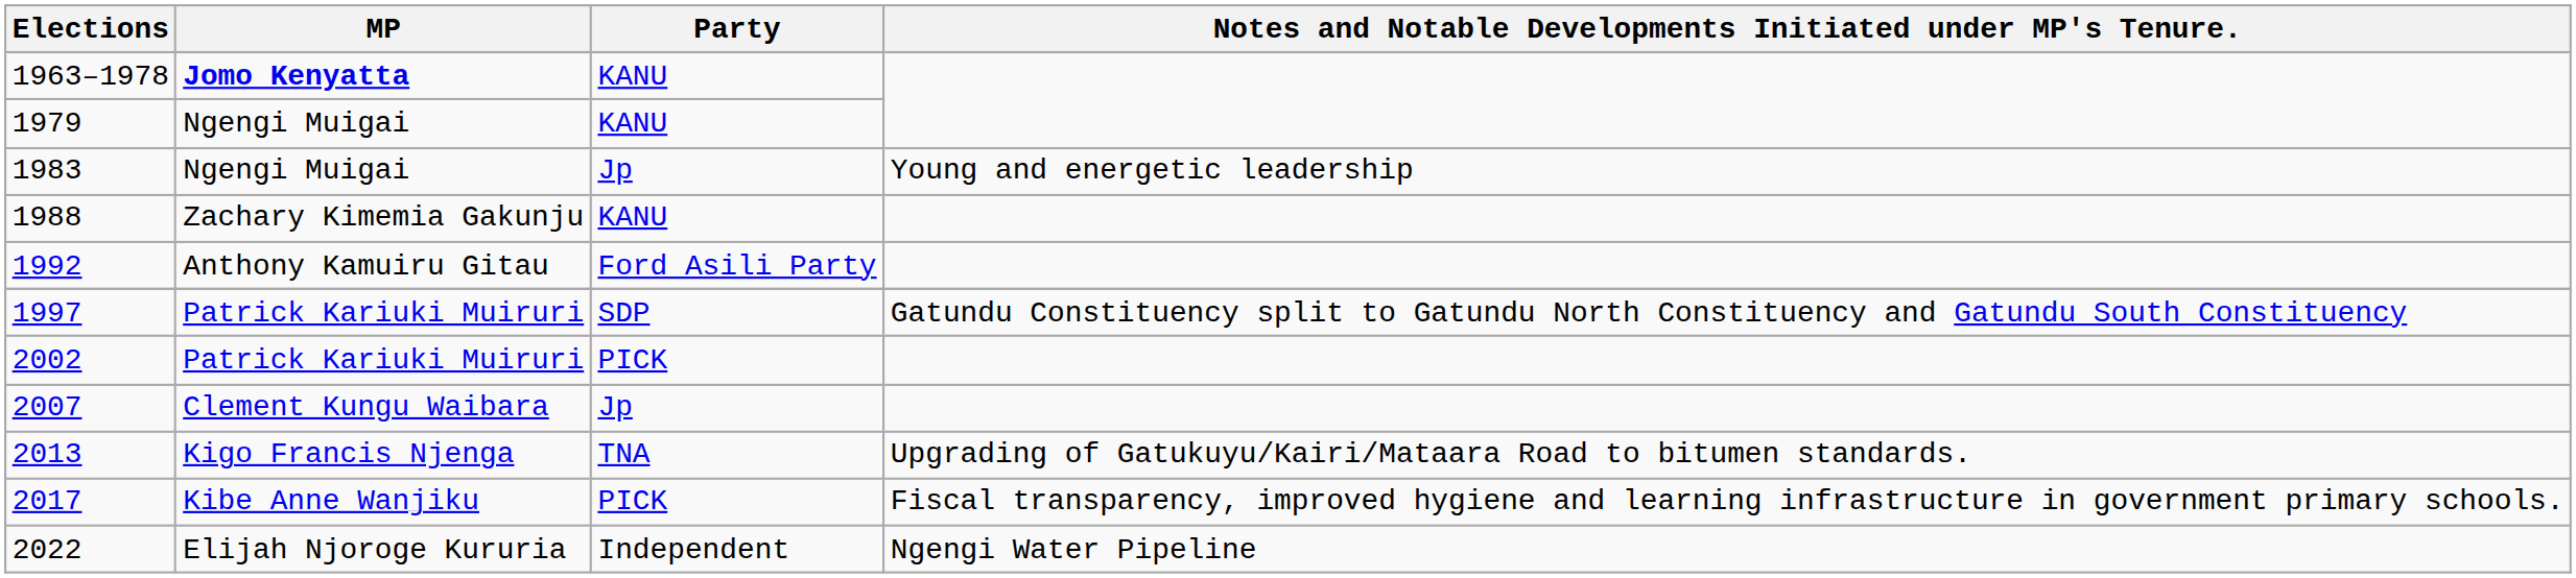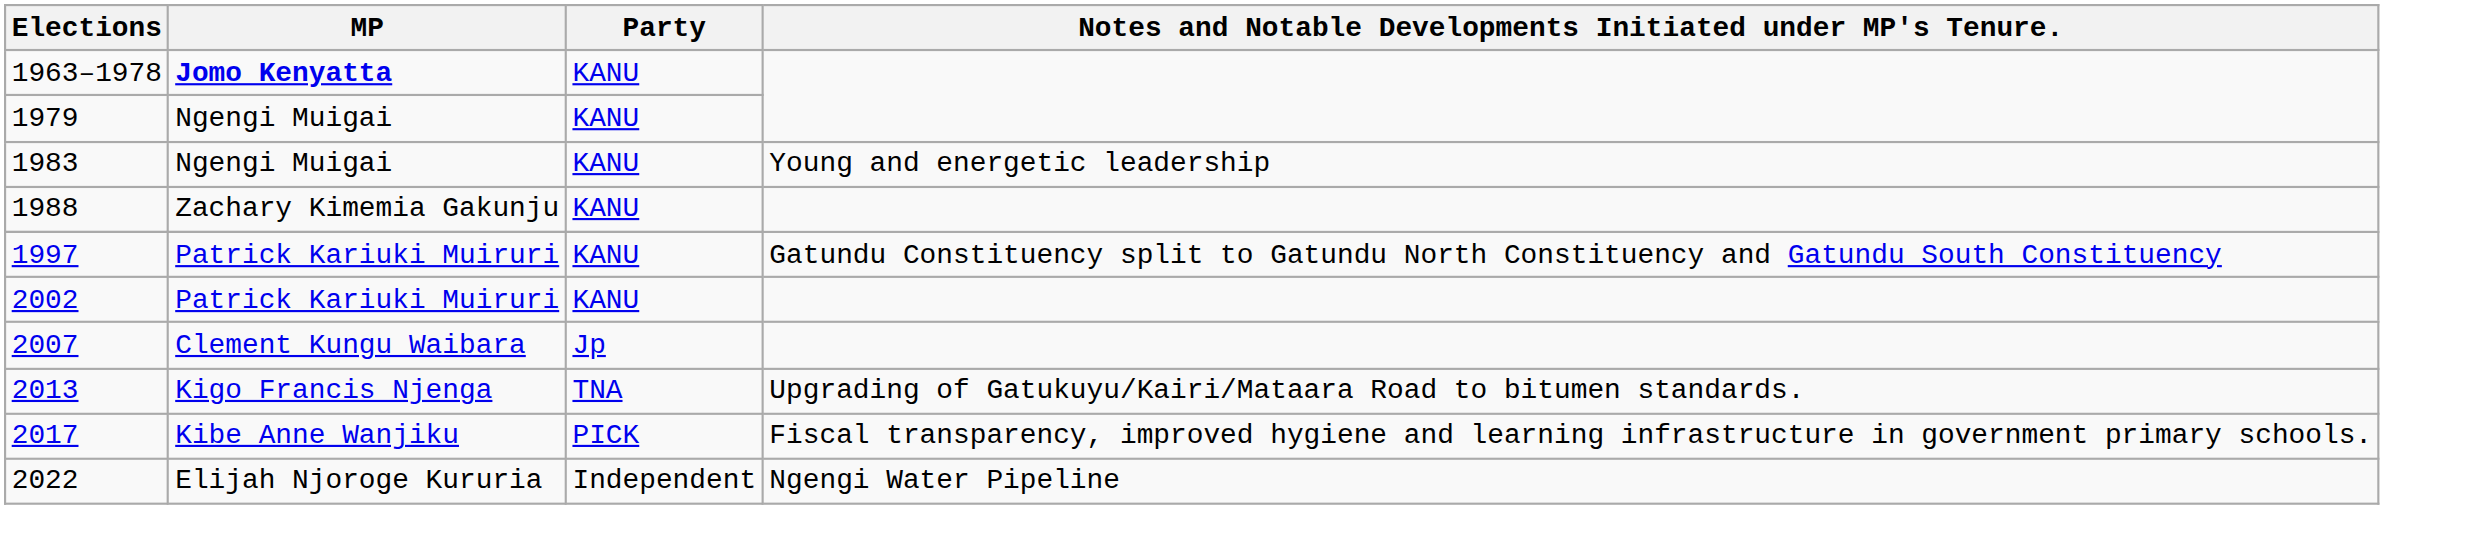1983 | Party: Jp -> KANU
- row: 1992 | Anthony Kamuiru Gitau | Ford Asili Party
1997 | Party: SDP -> KANU
2002 | Party: PICK -> KANU
